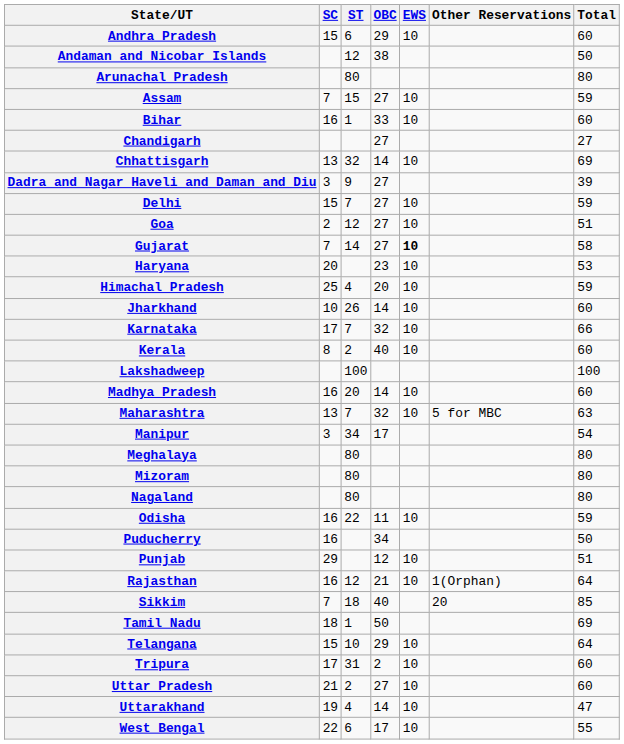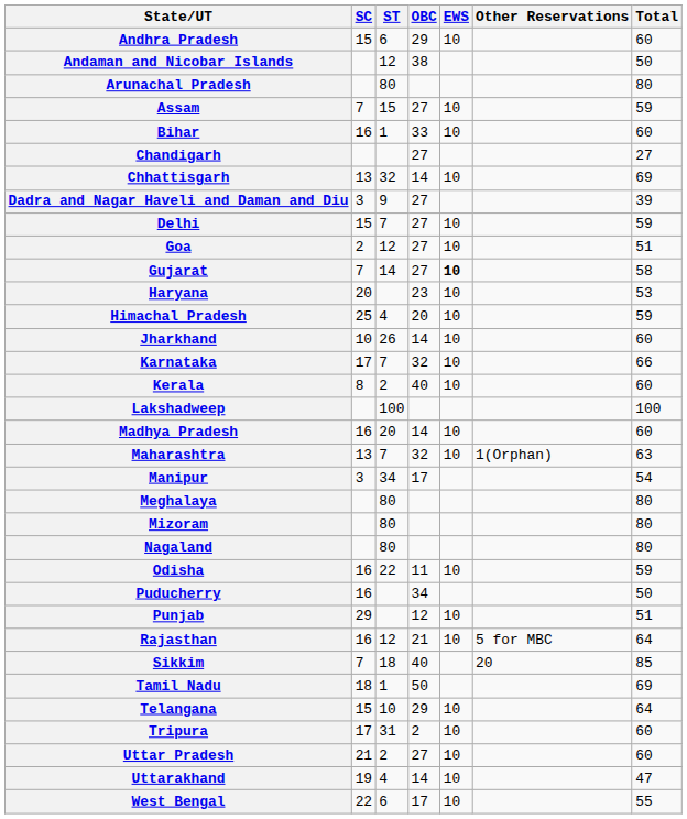Maharashtra | Other Reservations: 5 for MBC -> 1(Orphan)
Rajasthan | Other Reservations: 1(Orphan) -> 5 for MBC
